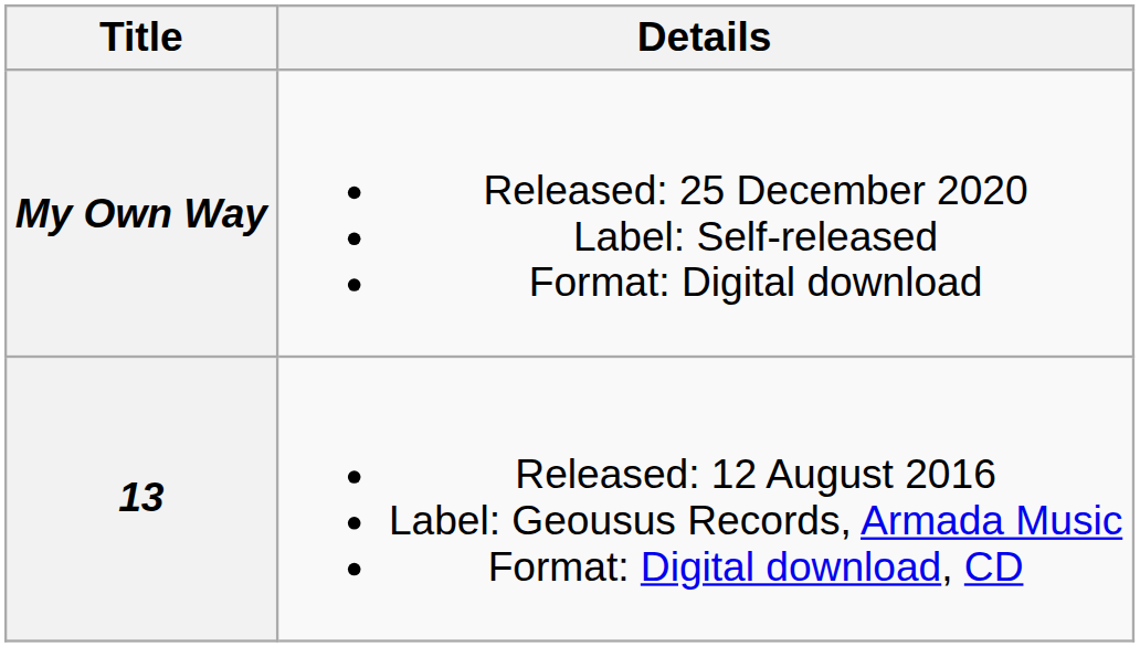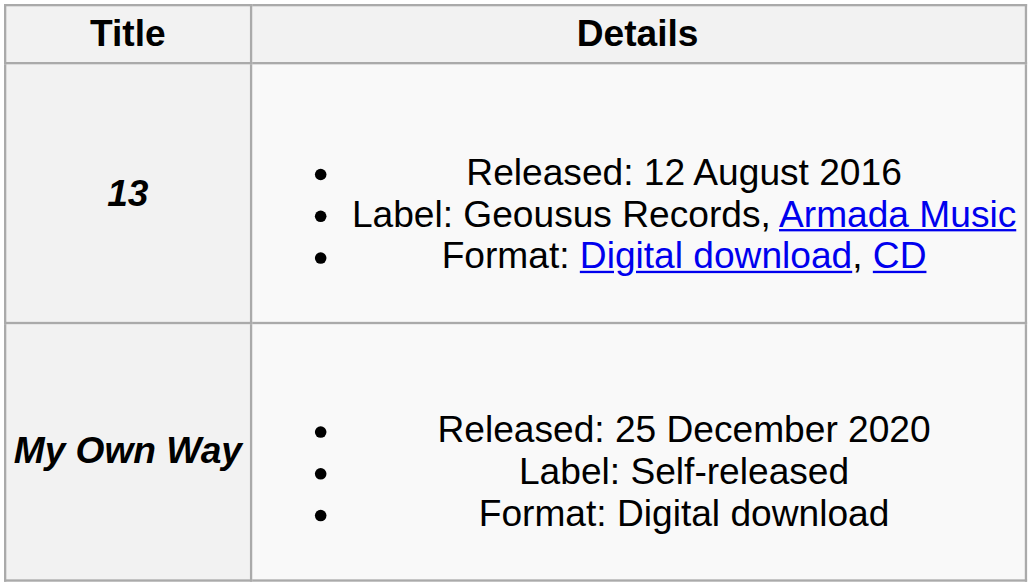rows swapped: 13 <-> My Own Way
